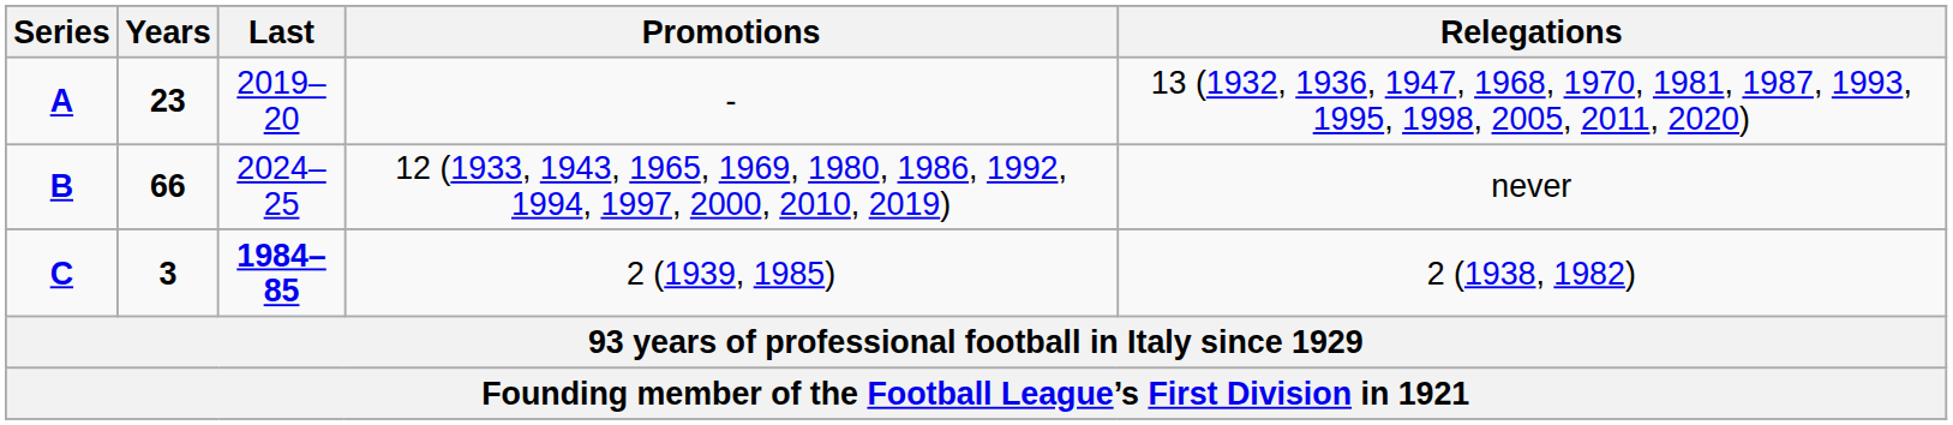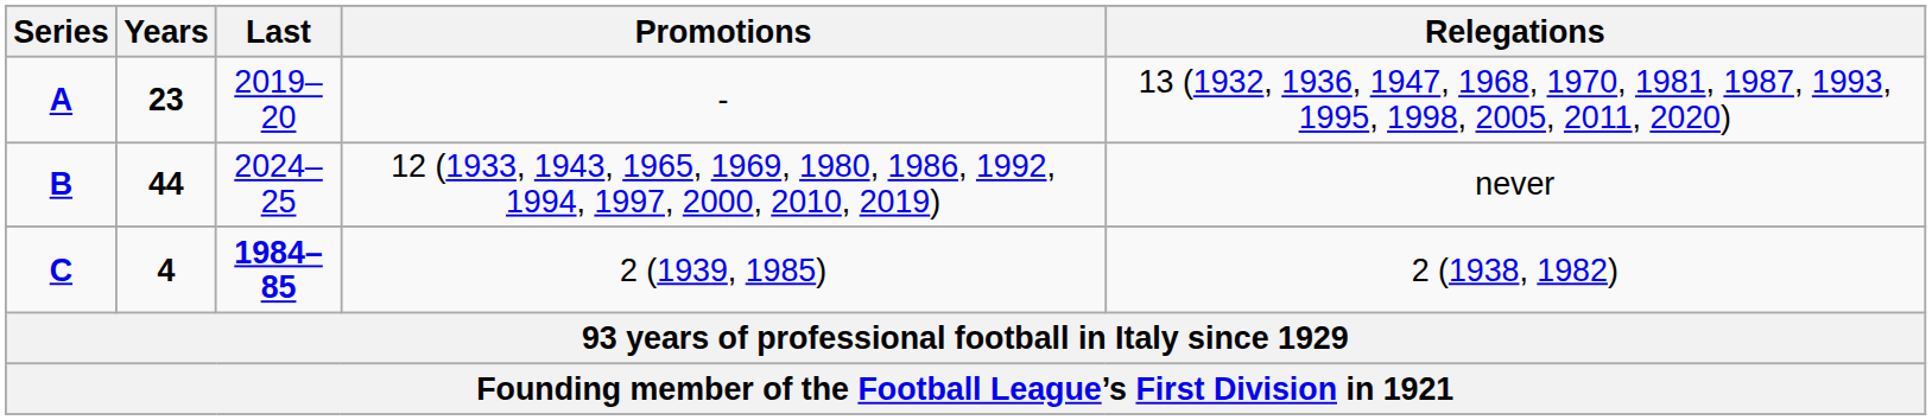B | Years: 66 -> 44
C | Years: 3 -> 4
